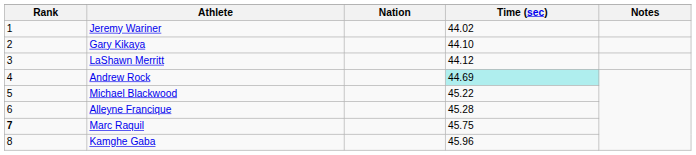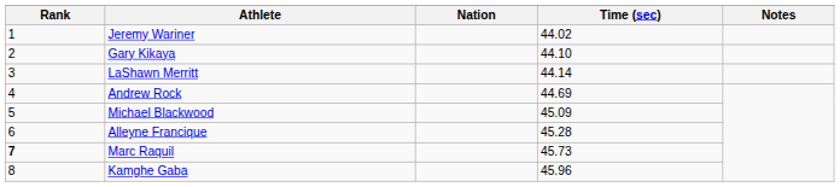LaShawn Merritt | Time (sec): 44.12 -> 44.14
Andrew Rock | Time (sec): paleturquoise background -> no background
Michael Blackwood | Time (sec): 45.22 -> 45.09
Marc Raquil | Time (sec): 45.75 -> 45.73
